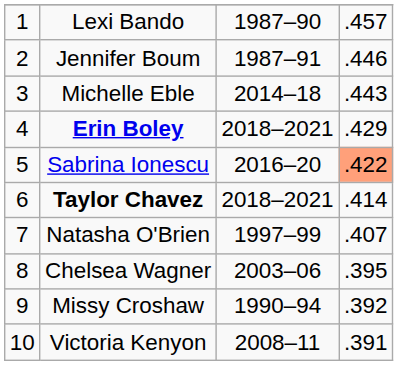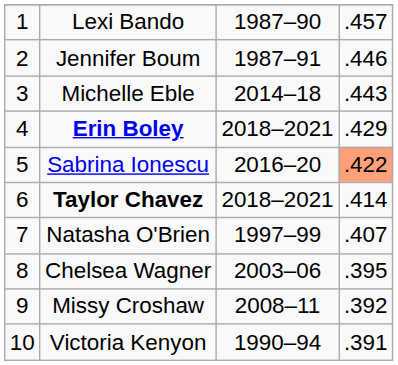Missy Croshaw | column 3: 1990–94 -> 2008–11
Victoria Kenyon | column 3: 2008–11 -> 1990–94
